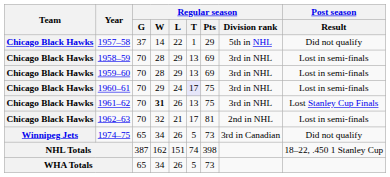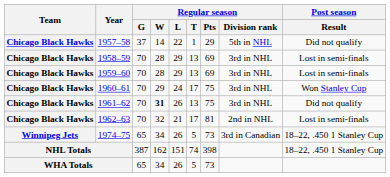1960–61 | Regular season / T: lavender background -> no background
1960–61 | Post season / Result: Lost in semi-finals -> Won Stanley Cup
1961–62 | Post season / Result: Lost Stanley Cup Finals -> Did not qualify
1974–75 | Post season / Result: Did not qualify -> 18–22, .450 1 Stanley Cup
